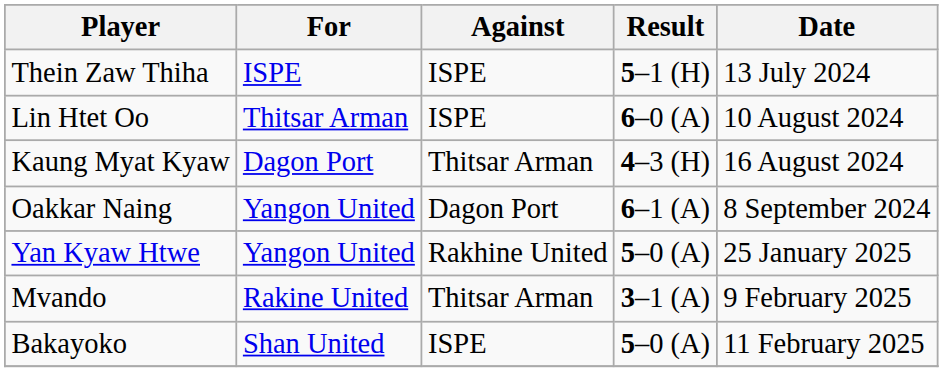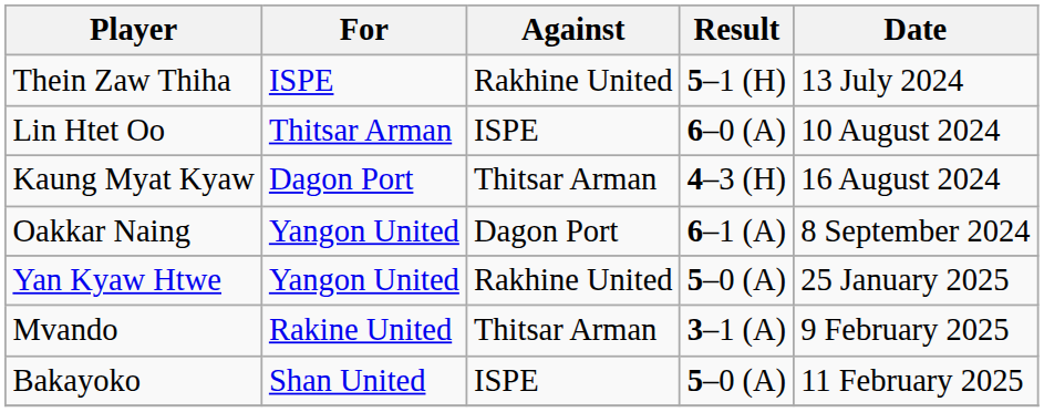Thein Zaw Thiha | Against: ISPE -> Rakhine United
